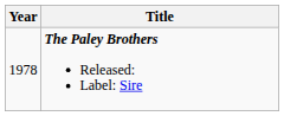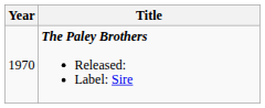The Paley Brothers Released: Label: Sire | Year: 1978 -> 1970
